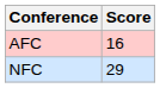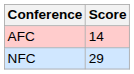AFC | Score: 16 -> 14
